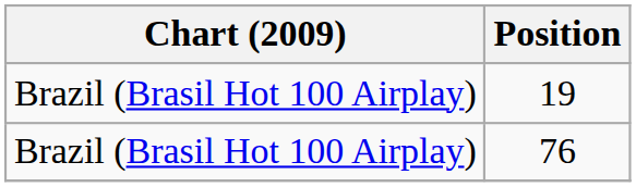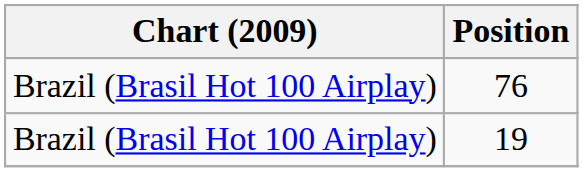rows swapped: 76 <-> 19
